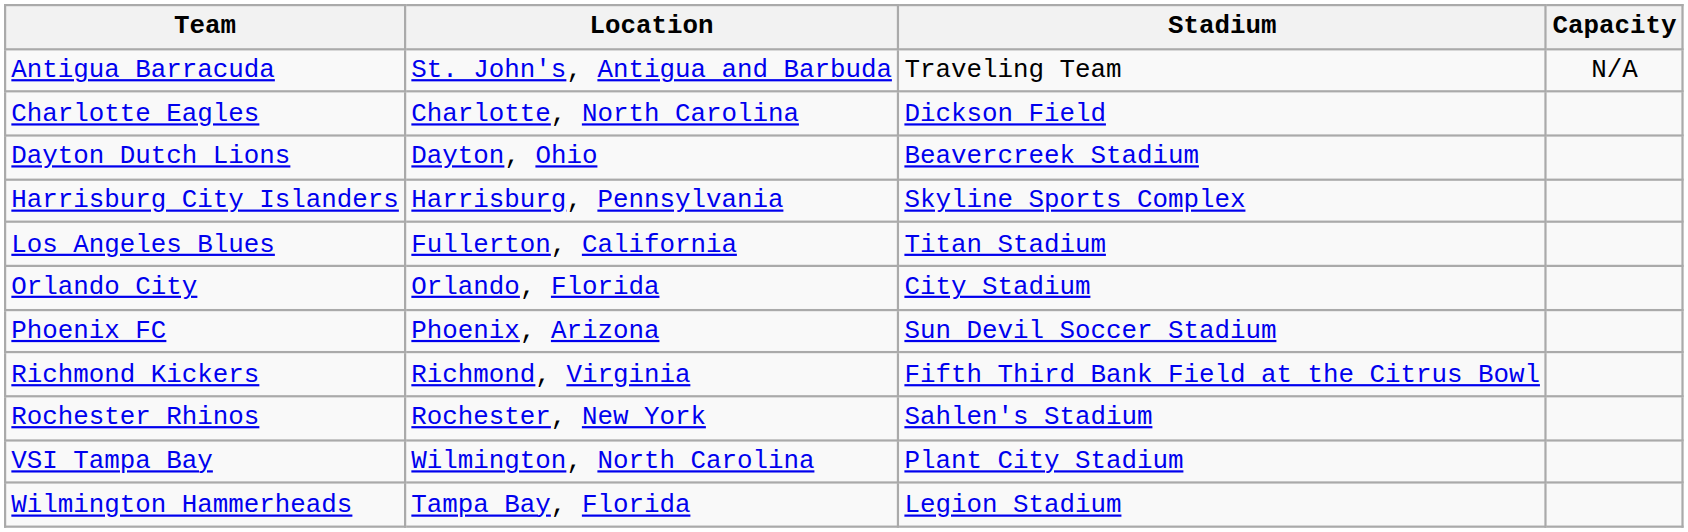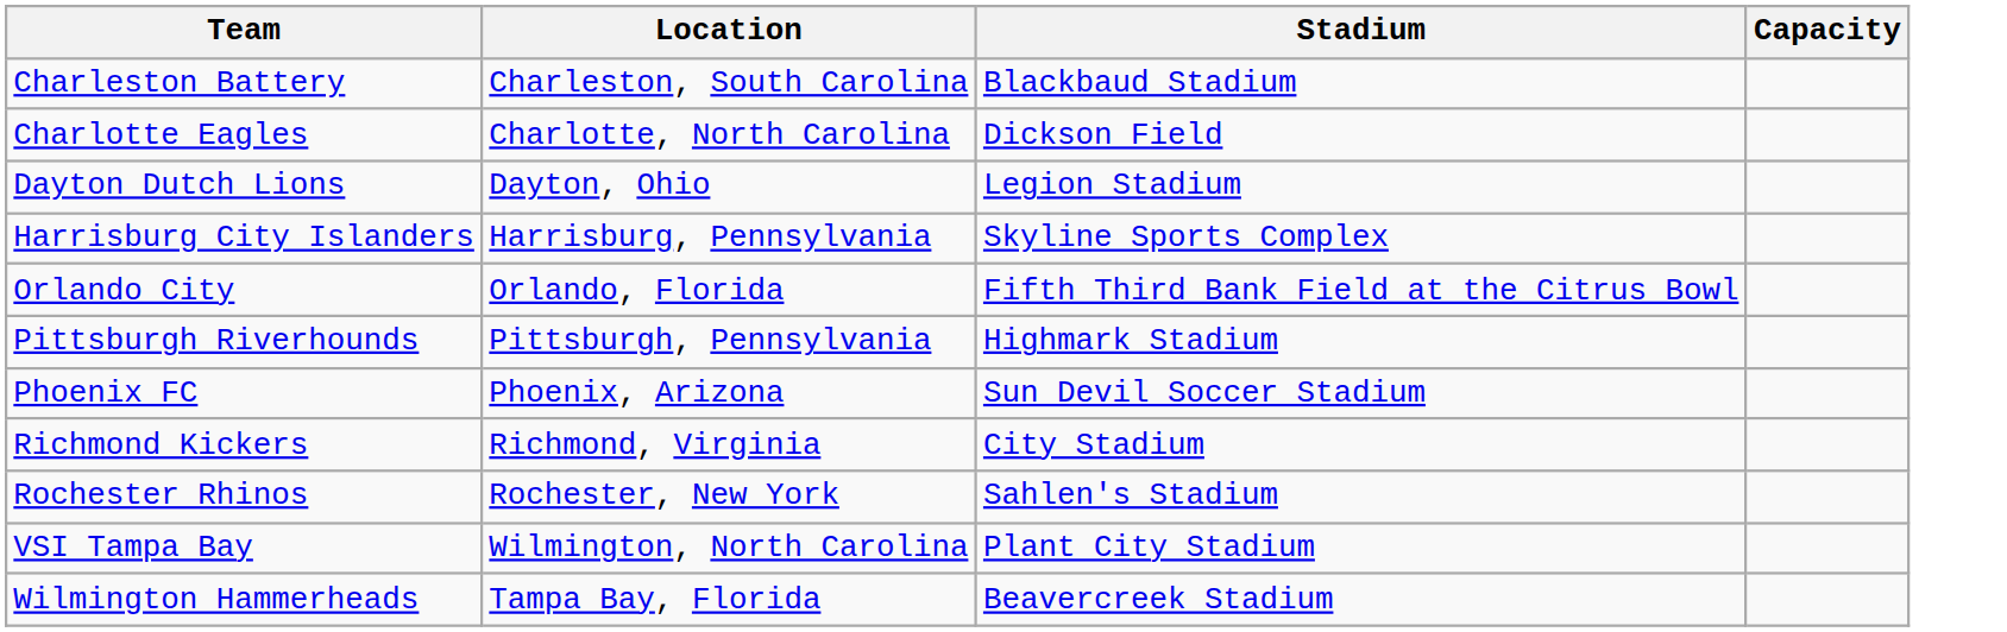- row: Antigua Barracuda | St. John's, Antigua and Barbuda | Traveling Team | N/A
+ row: Charleston Battery | Charleston, South Carolina | Blackbaud Stadium
Dayton Dutch Lions | Stadium: Beavercreek Stadium -> Legion Stadium
- row: Los Angeles Blues | Fullerton, California | Titan Stadium
Orlando City | Stadium: City Stadium -> Fifth Third Bank Field at the Citrus Bowl
+ row: Pittsburgh Riverhounds | Pittsburgh, Pennsylvania | Highmark Stadium
Richmond Kickers | Stadium: Fifth Third Bank Field at the Citrus Bowl -> City Stadium
Wilmington Hammerheads | Stadium: Legion Stadium -> Beavercreek Stadium
